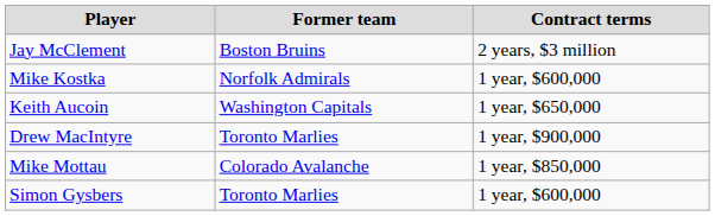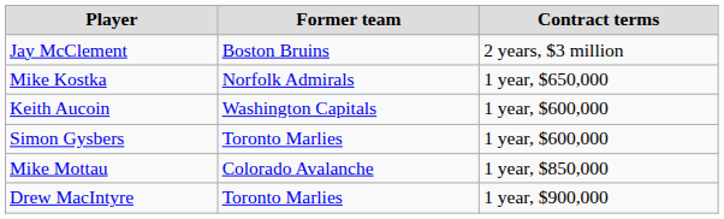Mike Kostka | Contract terms: 1 year, $600,000 -> 1 year, $650,000
Keith Aucoin | Contract terms: 1 year, $650,000 -> 1 year, $600,000
rows swapped: Simon Gysbers <-> Drew MacIntyre
